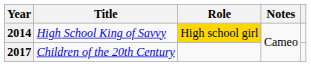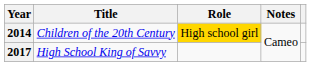2014 | Title: High School King of Savvy -> Children of the 20th Century
2017 | Title: Children of the 20th Century -> High School King of Savvy
